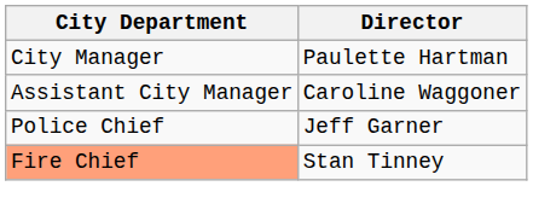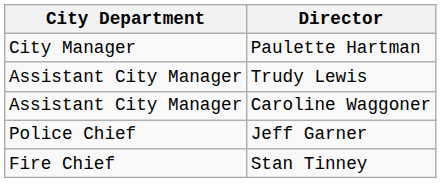+ row: Assistant City Manager | Trudy Lewis
Stan Tinney | City Department: lightsalmon background -> no background
